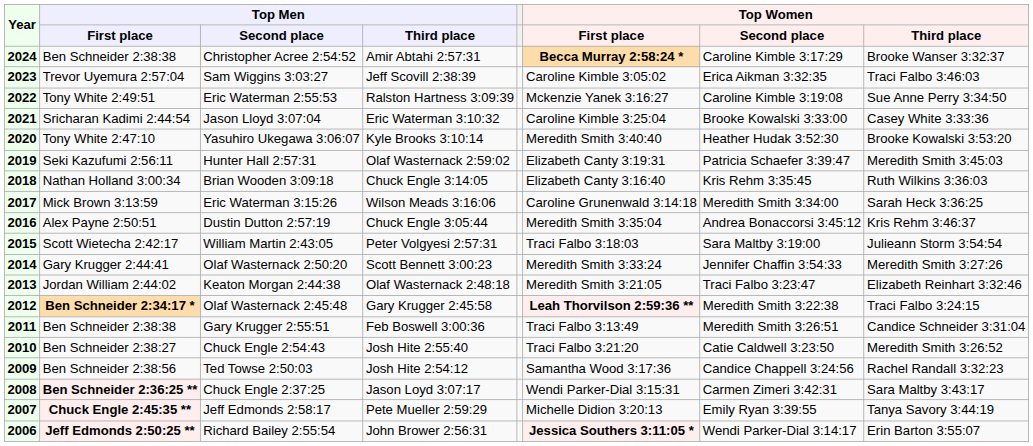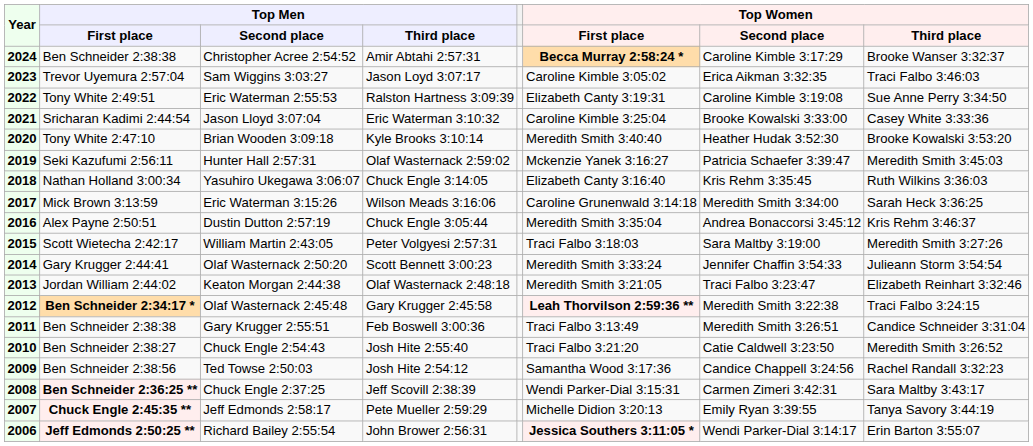2023 | Top Men / Third place: Jeff Scovill 2:38:39 -> Jason Loyd 3:07:17
2022 | Top Women / First place: Mckenzie Yanek 3:16:27 -> Elizabeth Canty 3:19:31
2020 | Top Men / Second place: Yasuhiro Ukegawa 3:06:07 -> Brian Wooden 3:09:18
2019 | Top Women / First place: Elizabeth Canty 3:19:31 -> Mckenzie Yanek 3:16:27
2018 | Top Men / Second place: Brian Wooden 3:09:18 -> Yasuhiro Ukegawa 3:06:07
2015 | Top Women / Third place: Julieann Storm 3:54:54 -> Meredith Smith 3:27:26
2014 | Top Women / Third place: Meredith Smith 3:27:26 -> Julieann Storm 3:54:54
2008 | Top Men / Third place: Jason Loyd 3:07:17 -> Jeff Scovill 2:38:39
